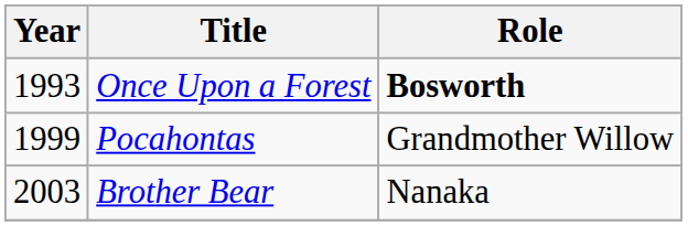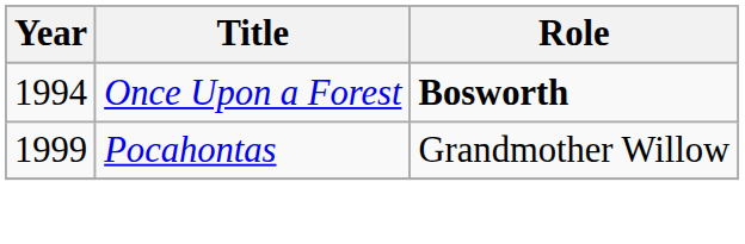Once Upon a Forest | Year: 1993 -> 1994
- row: 2003 | Brother Bear | Nanaka
